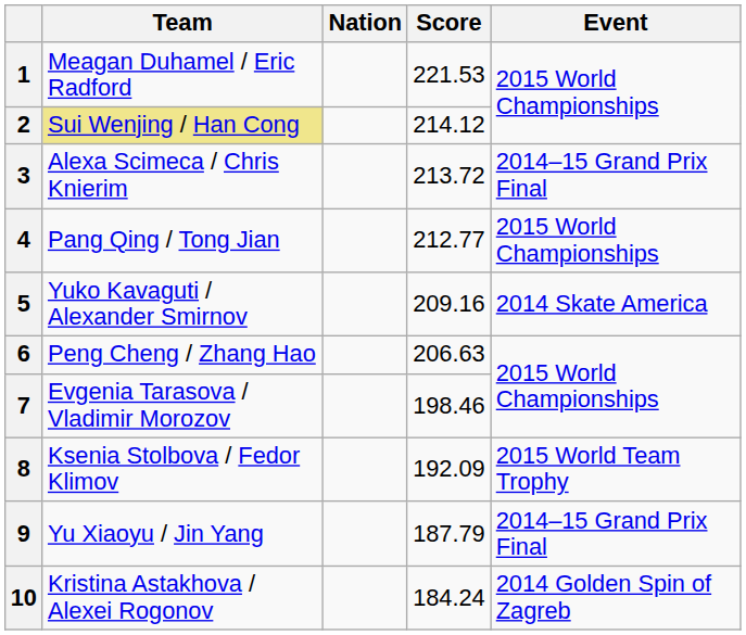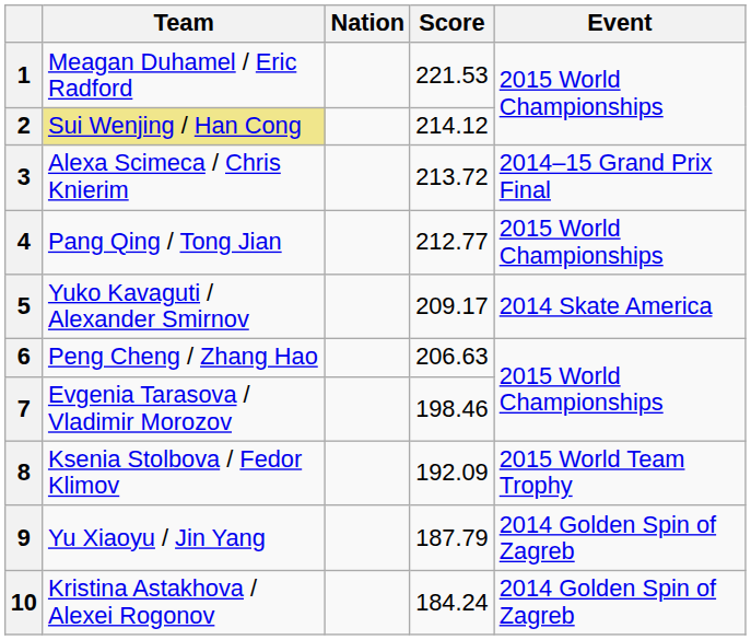5 | Score: 209.16 -> 209.17
9 | Event: 2014–15 Grand Prix Final -> 2014 Golden Spin of Zagreb
